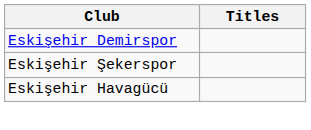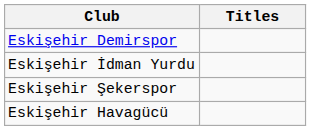+ row: Eskişehir İdman Yurdu
